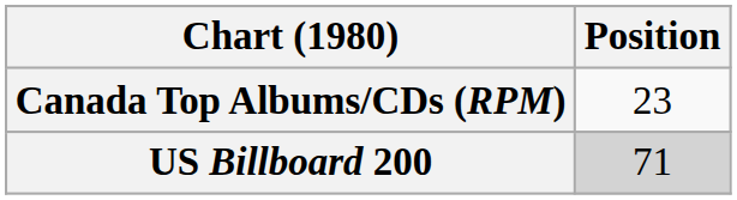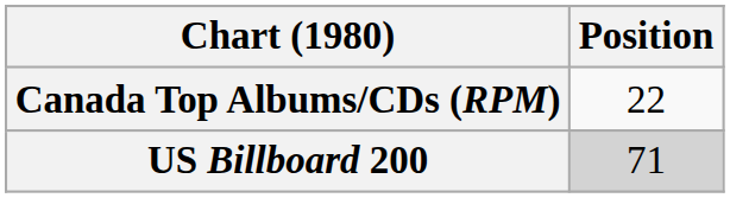Canada Top Albums/CDs (RPM) | Position: 23 -> 22
